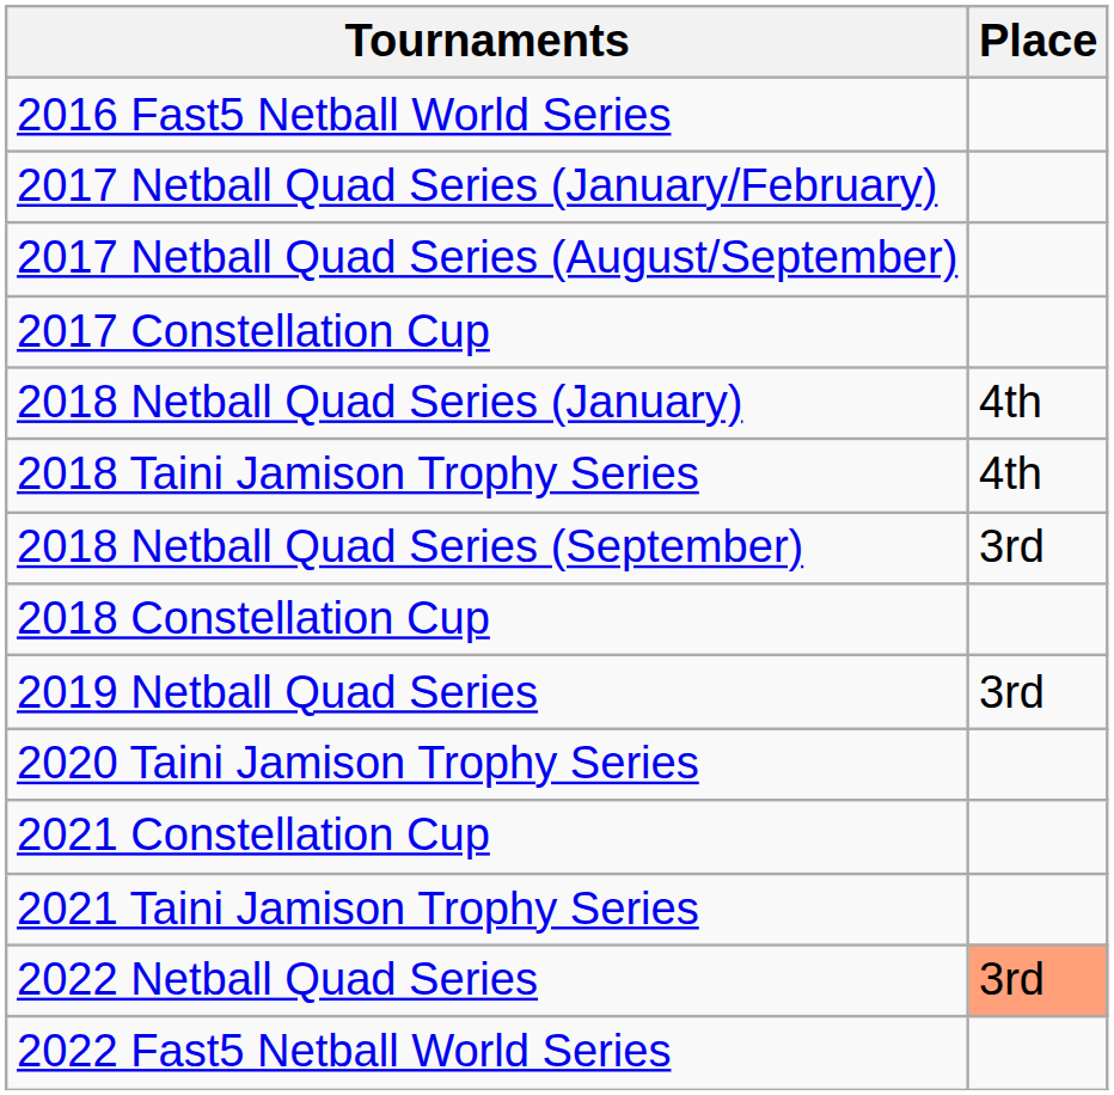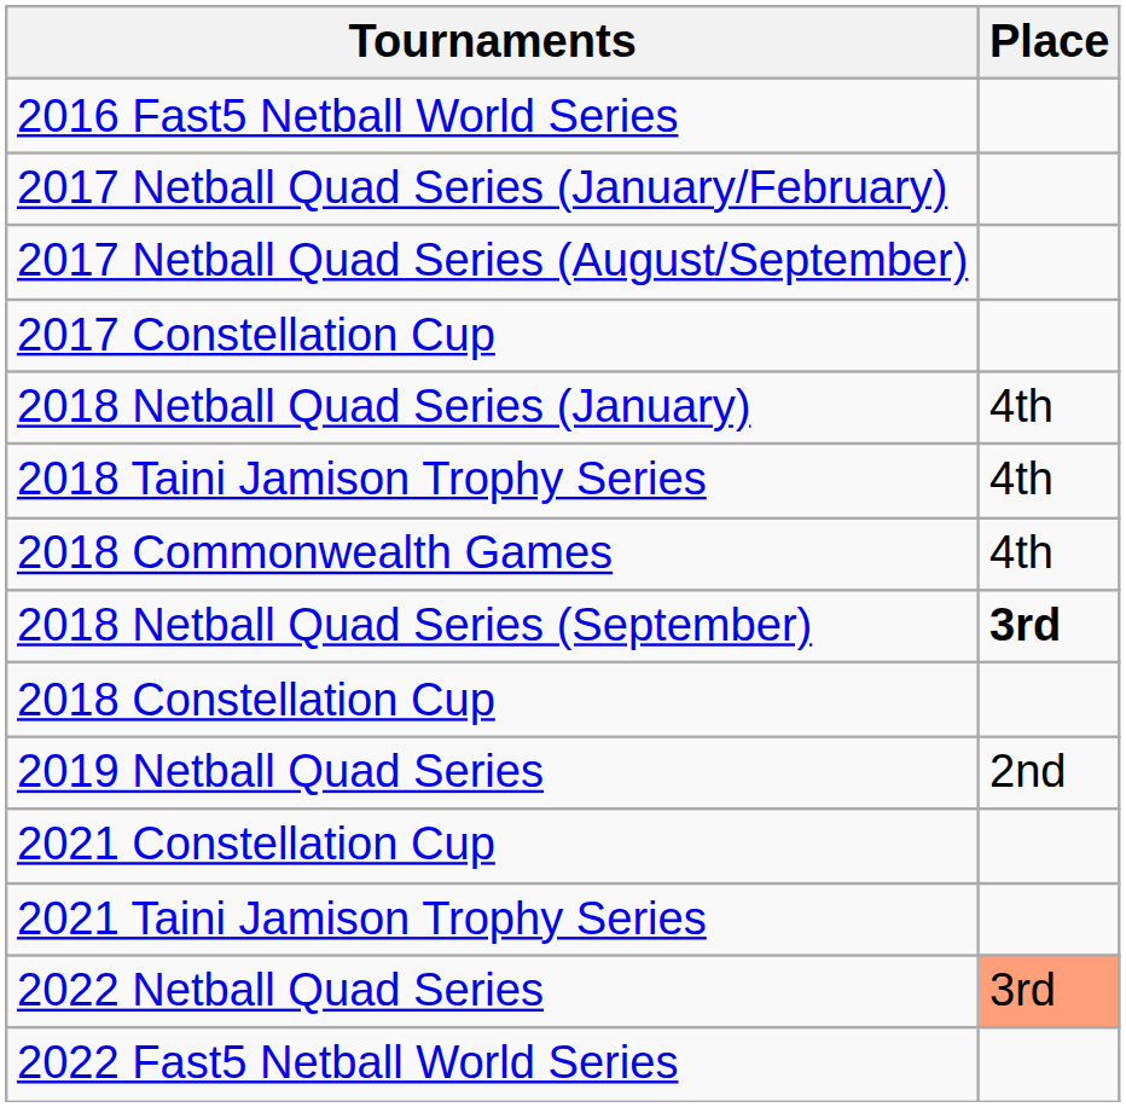+ row: 2018 Commonwealth Games | 4th
2018 Netball Quad Series (September) | Place: normal -> bold
2019 Netball Quad Series | Place: 3rd -> 2nd
- row: 2020 Taini Jamison Trophy Series
